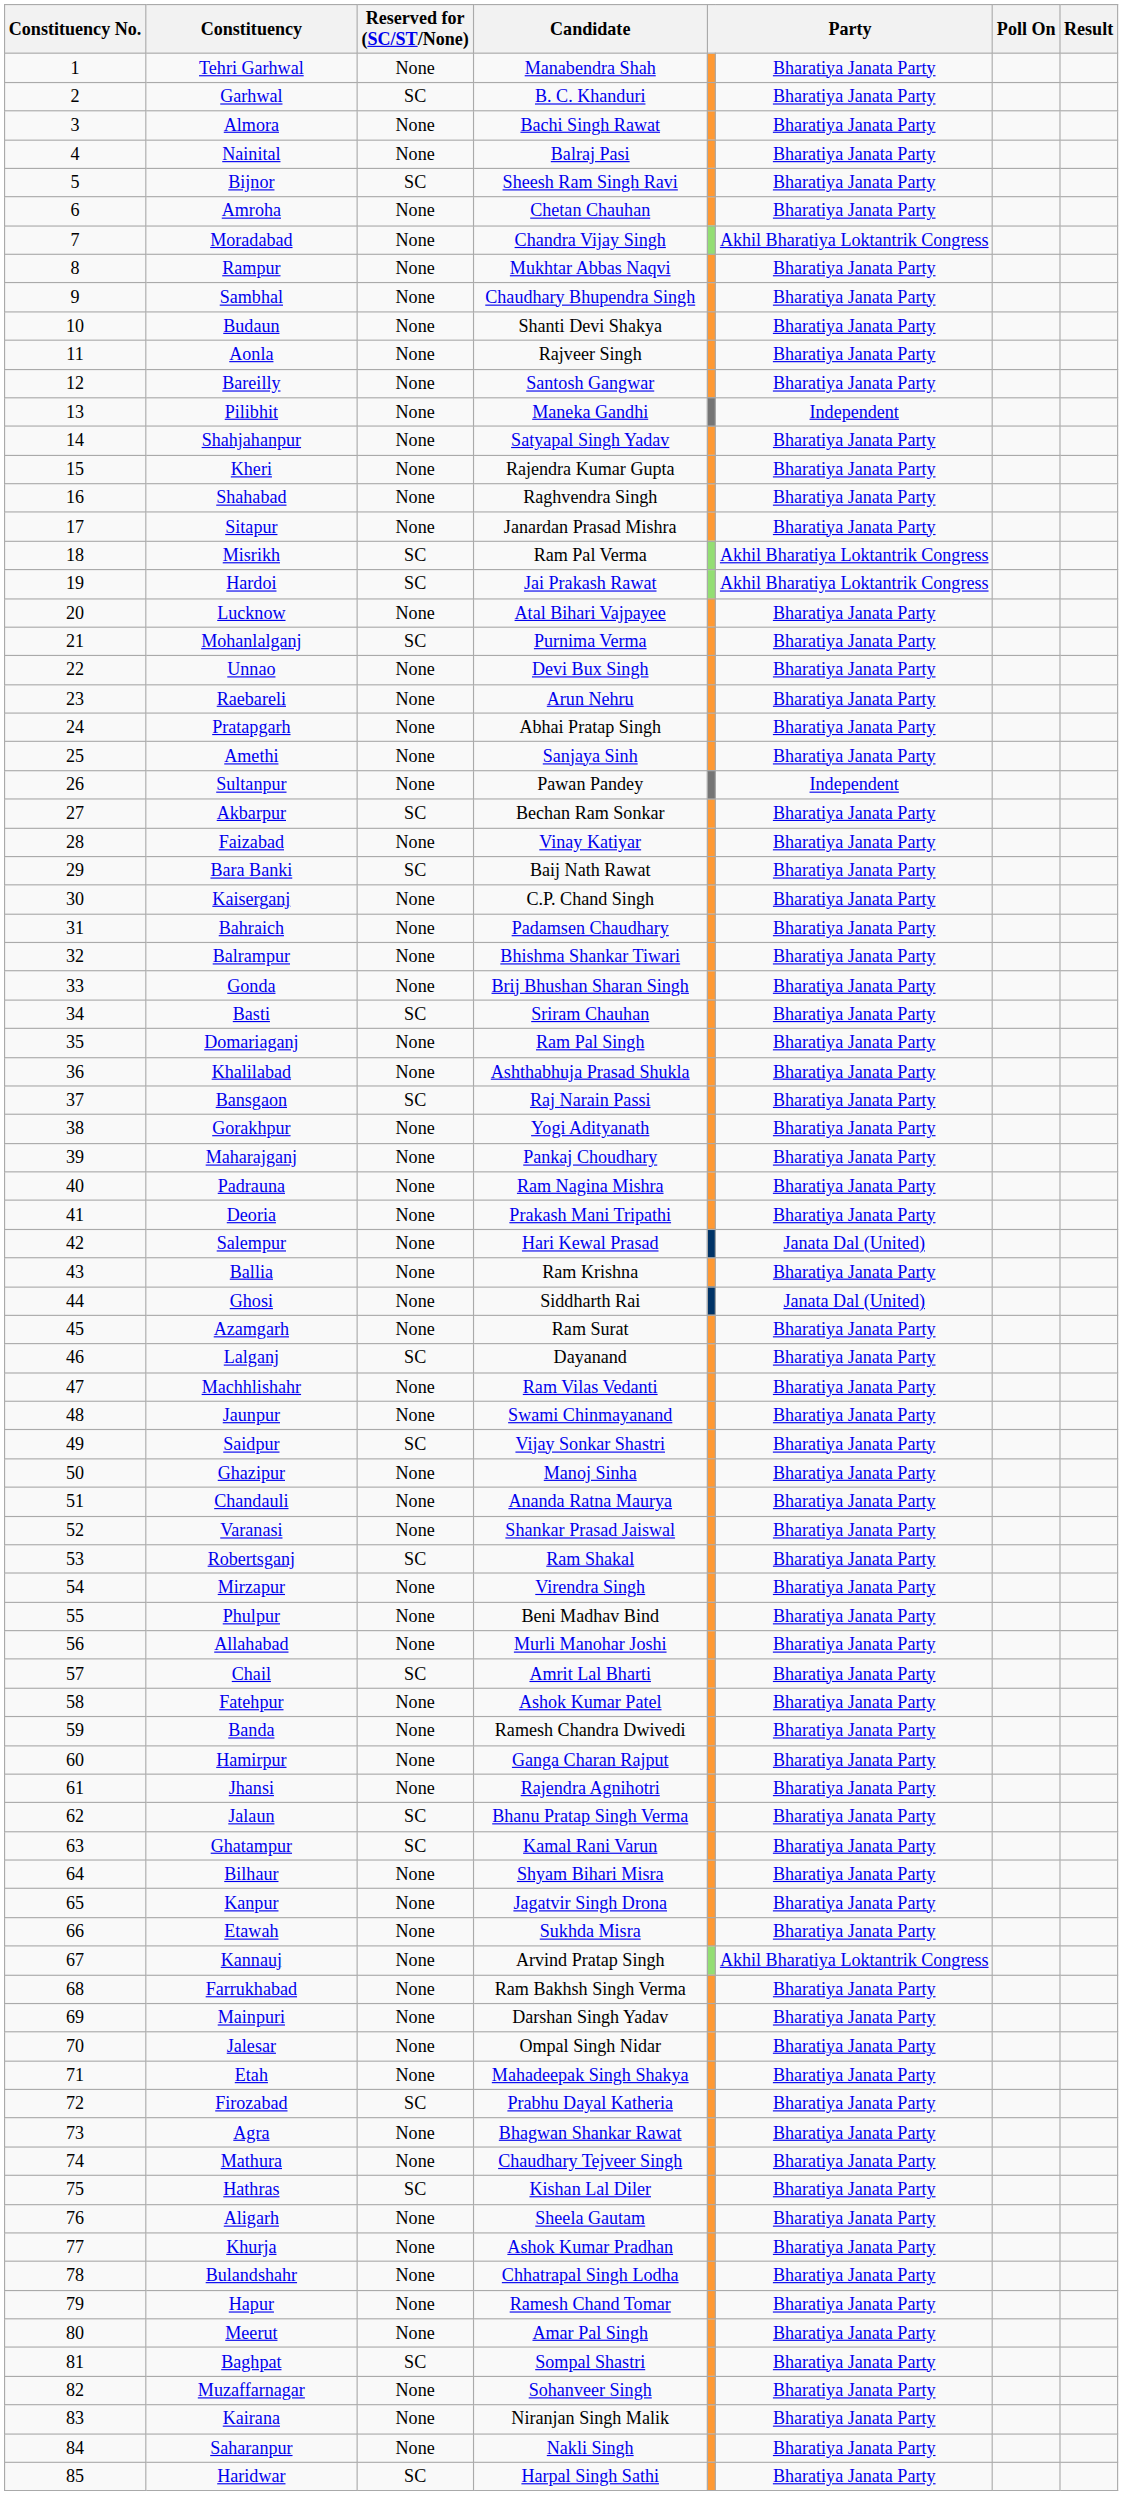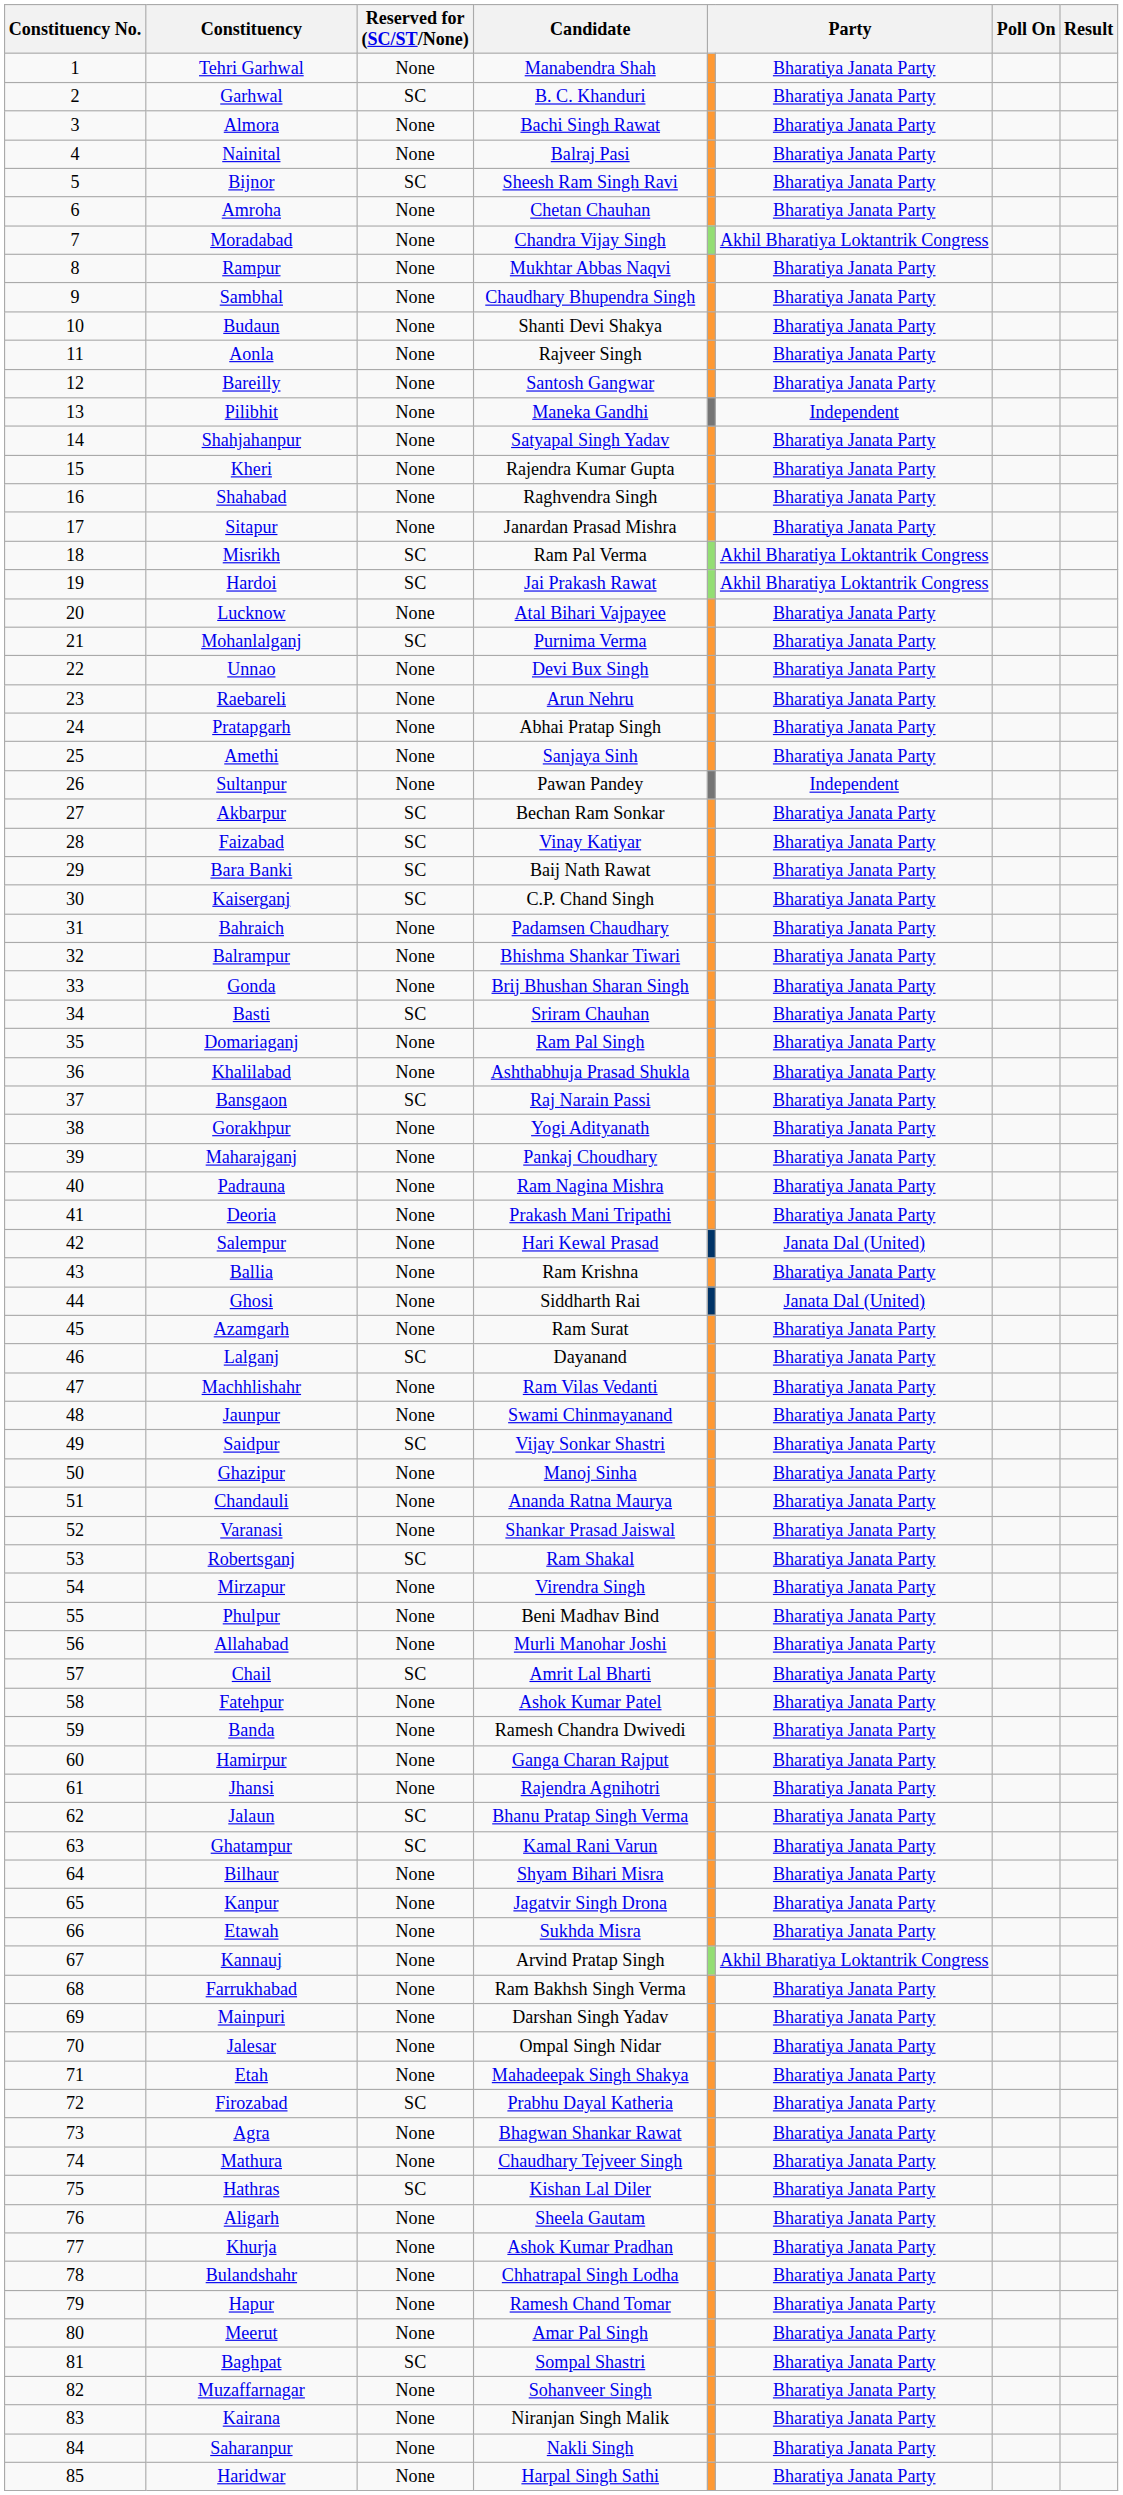Faizabad | Reserved for (SC/ST/None): None -> SC
Kaiserganj | Reserved for (SC/ST/None): None -> SC
Haridwar | Reserved for (SC/ST/None): SC -> None
